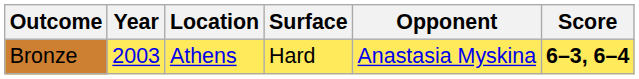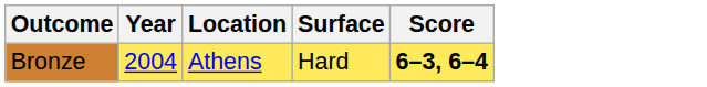- column: Opponent | Anastasia Myskina
Bronze | Year: 2003 -> 2004
